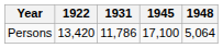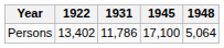Persons | 1922: 13,420 -> 13,402
